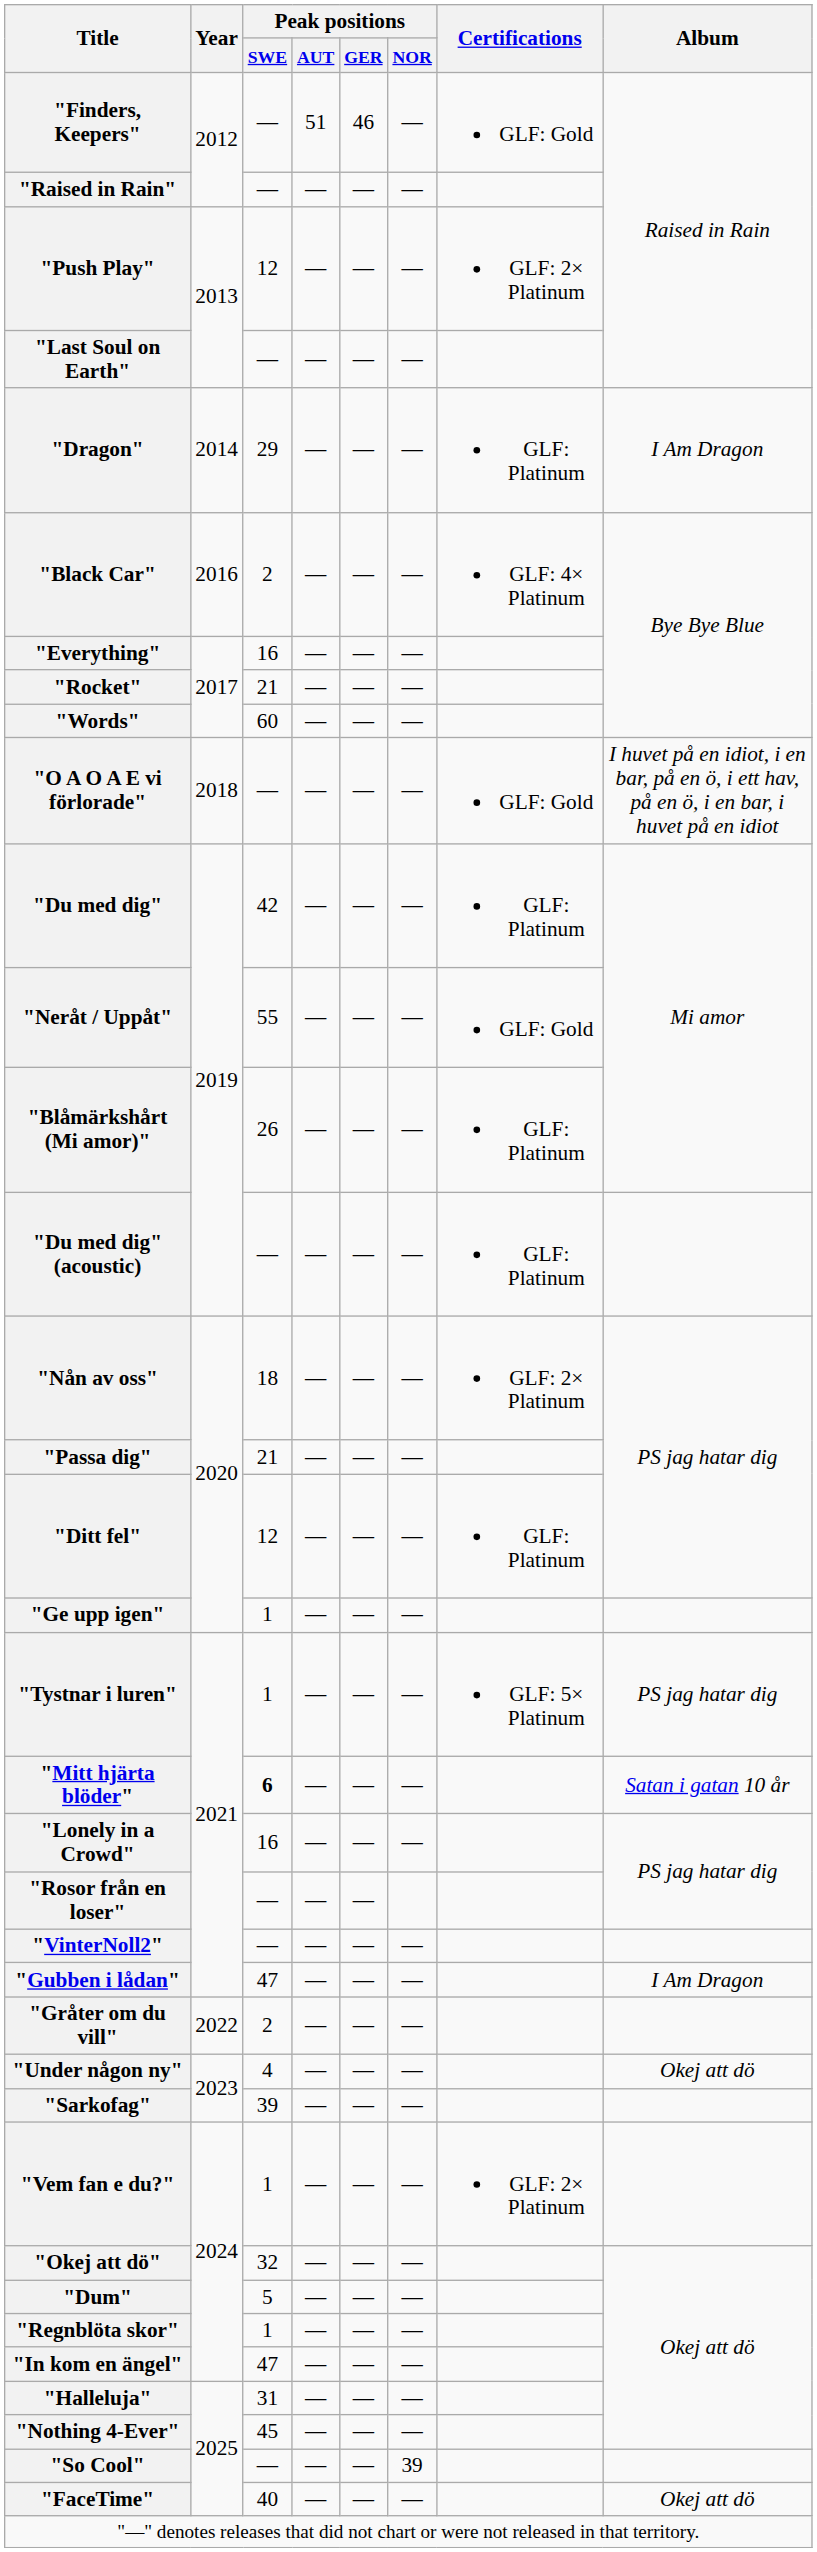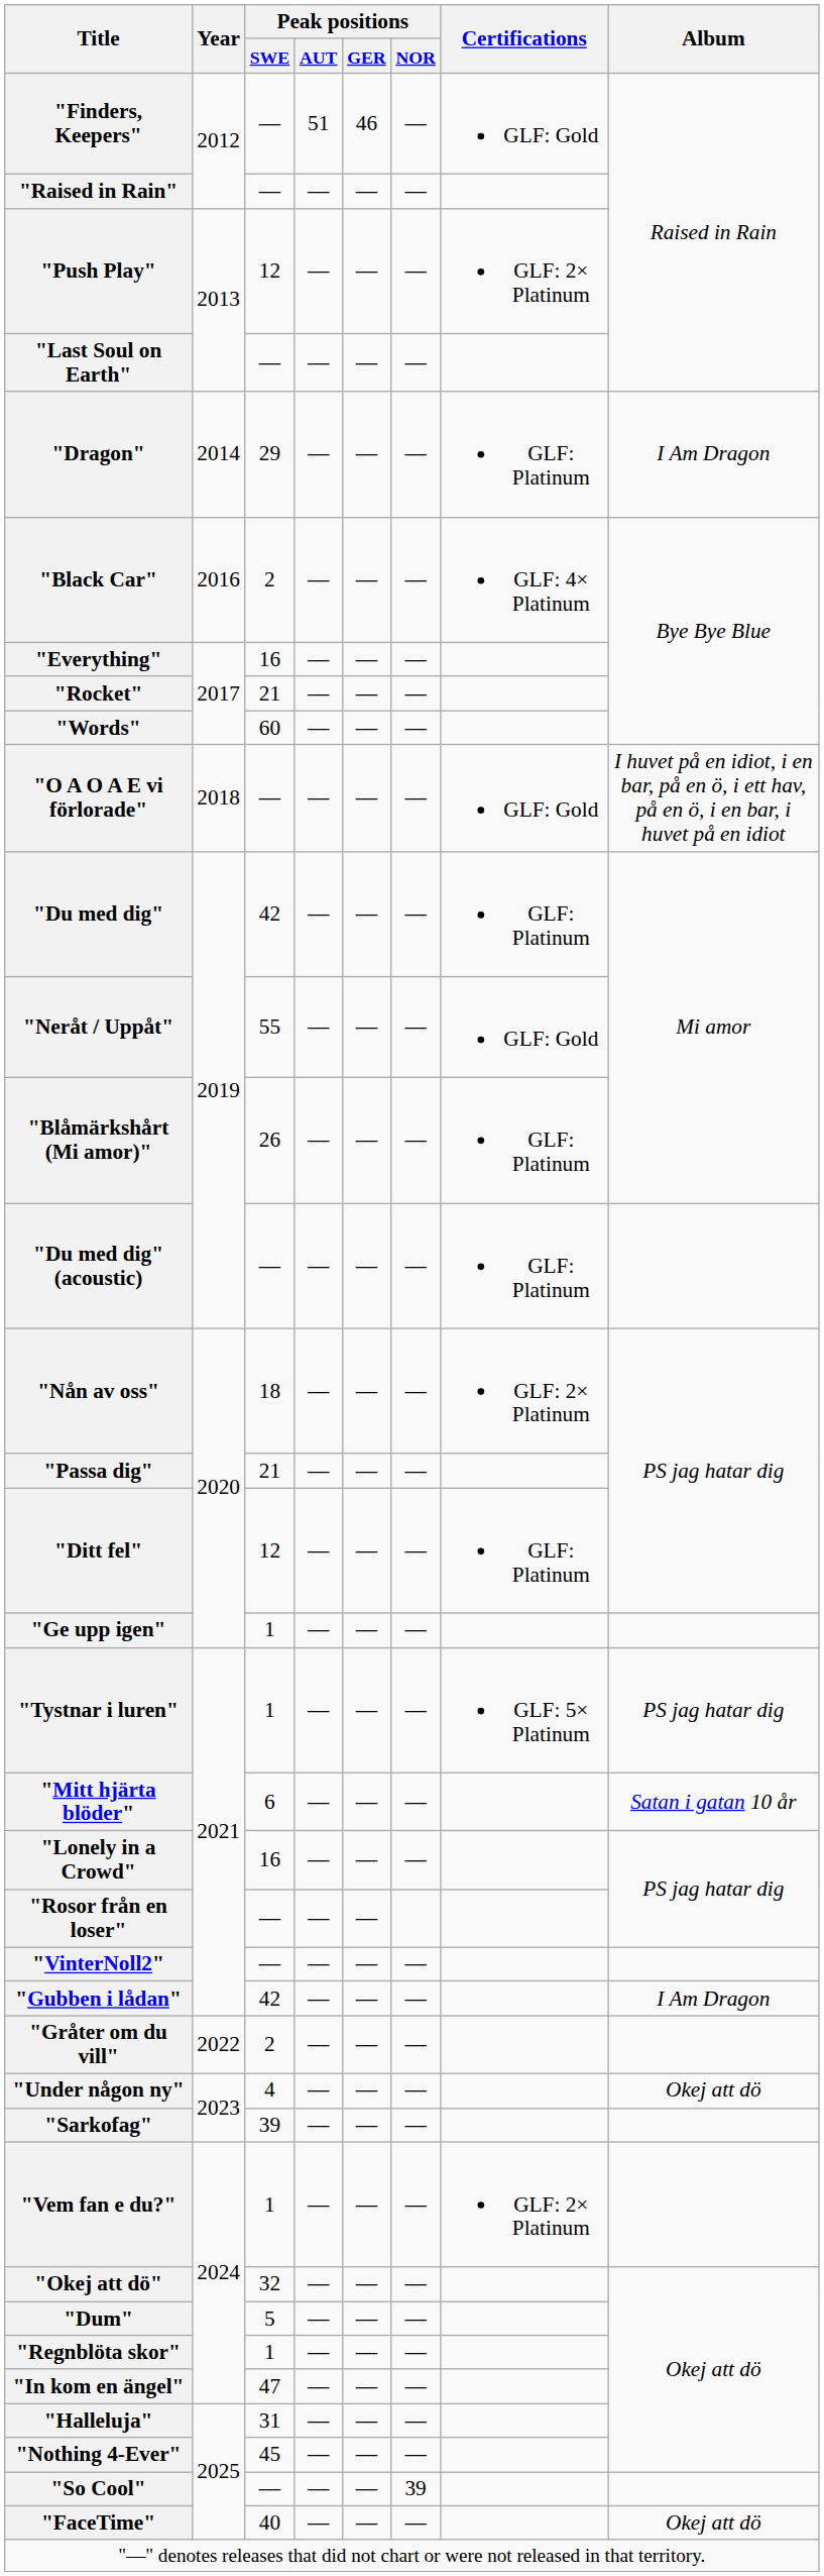"Mitt hjärta blöder" | Peak positions / SWE: bold -> normal
"Gubben i lådan" | Peak positions / SWE: 47 -> 42
